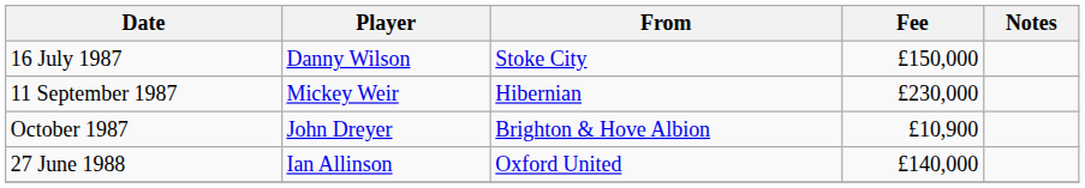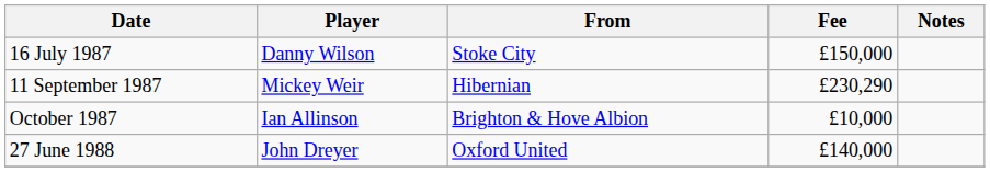11 September 1987 | Fee: £230,000 -> £230,290
October 1987 | Player: John Dreyer -> Ian Allinson
October 1987 | Fee: £10,900 -> £10,000
27 June 1988 | Player: Ian Allinson -> John Dreyer
